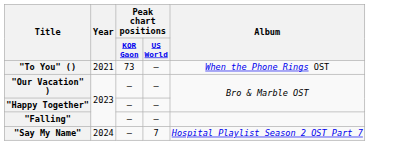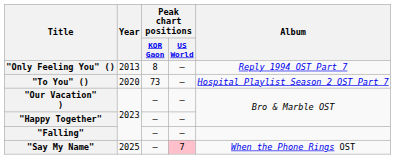+ row: "Only Feeling You" () | 2013 | 8 | — | Reply 1994 OST Part 7
"To You" () | Year: 2021 -> 2020
"To You" () | Album: When the Phone Rings OST -> Hospital Playlist Season 2 OST Part 7
"Say My Name" | Year: 2024 -> 2025
"Say My Name" | Peak chart positions / US World: no background -> pink background
"Say My Name" | Album: Hospital Playlist Season 2 OST Part 7 -> When the Phone Rings OST
